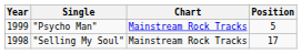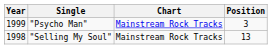"Psycho Man" | Position: 5 -> 3
"Selling My Soul" | Position: 17 -> 13
